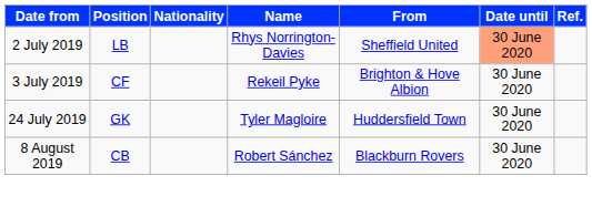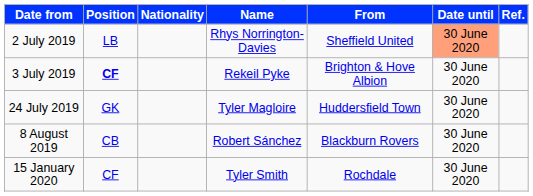3 July 2019 | Position: normal -> bold
+ row: 15 January 2020 | CF | Tyler Smith | Rochdale | 30 June 2020
